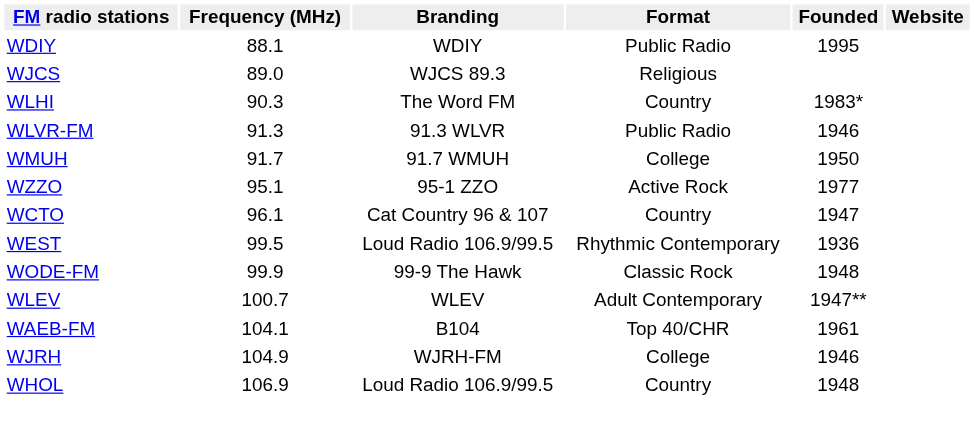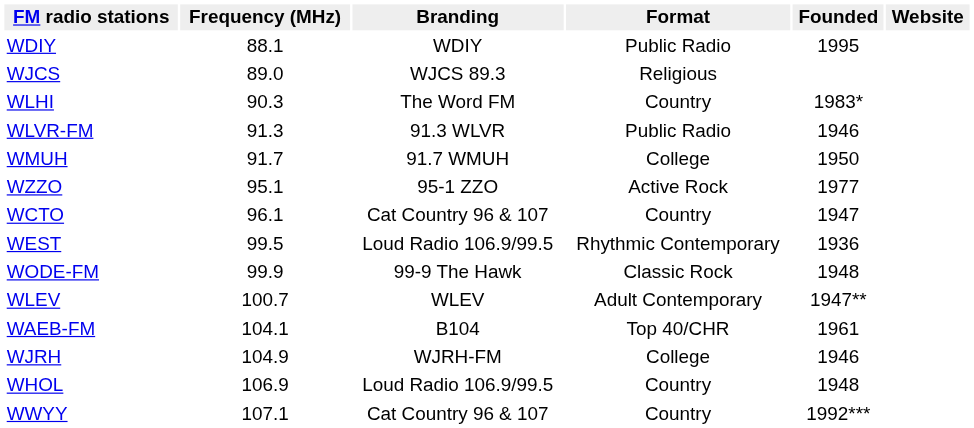+ row: WWYY | 107.1 | Cat Country 96 & 107 | Country | 1992***
